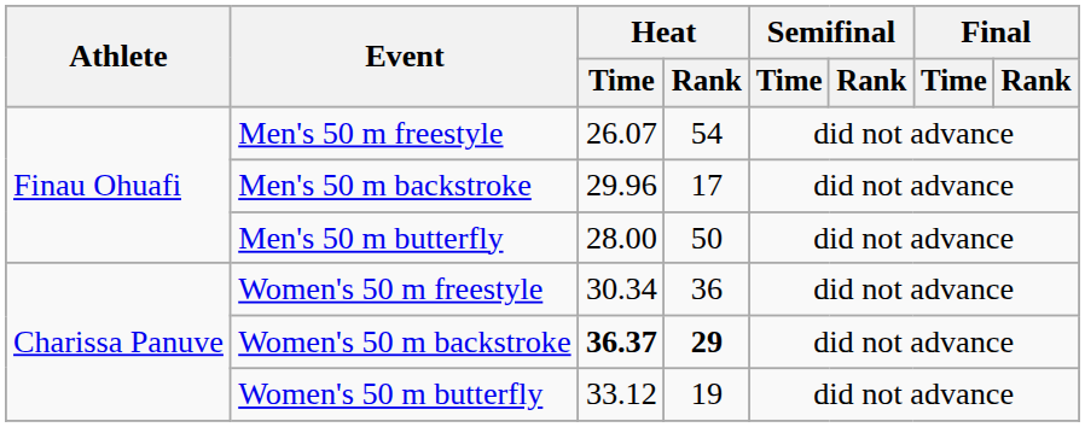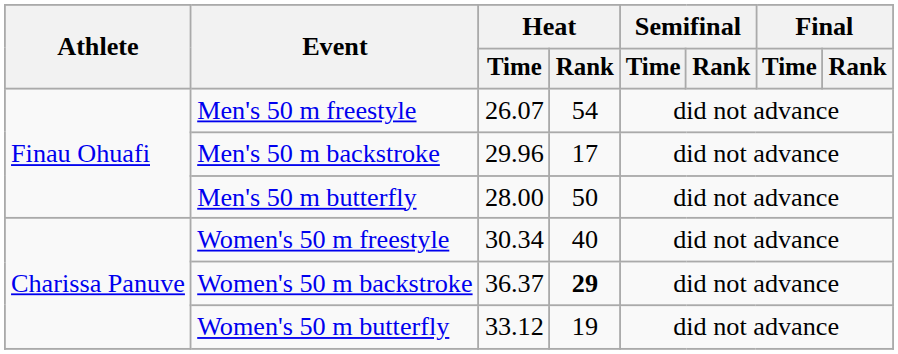Women's 50 m freestyle | Heat / Rank: 36 -> 40
Women's 50 m backstroke | Heat / Time: bold -> normal
